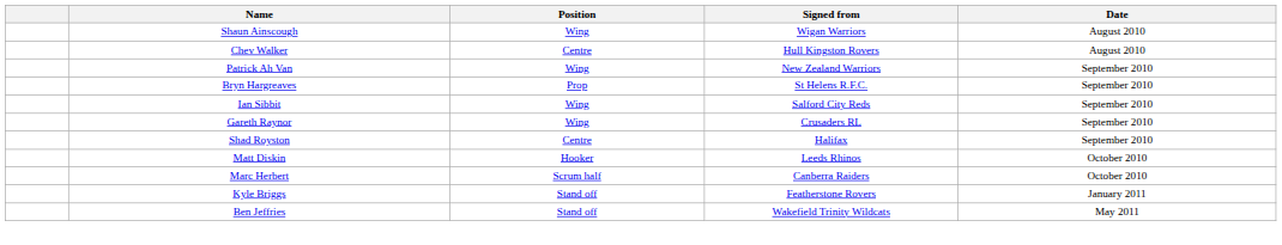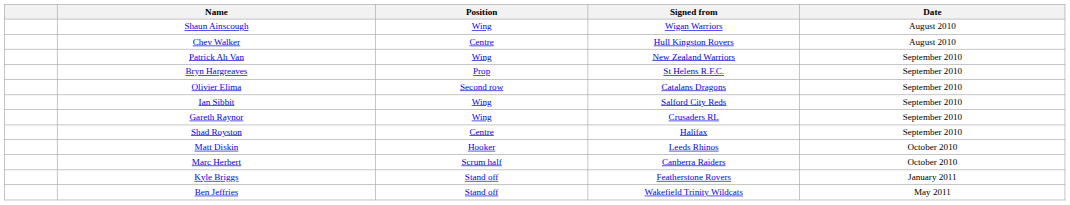+ row: Olivier Elima | Second row | Catalans Dragons | September 2010
